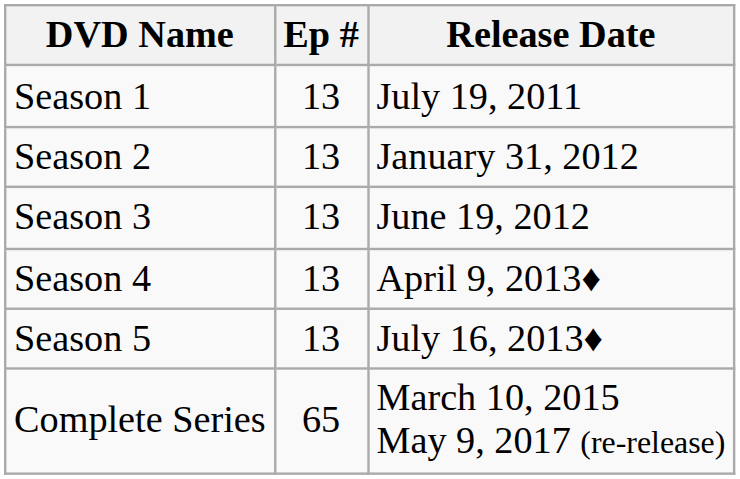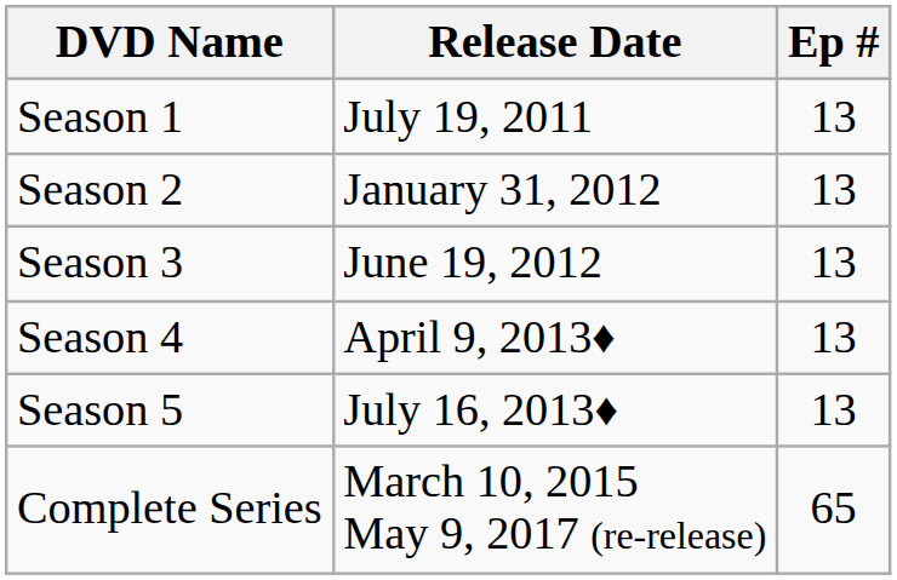columns swapped: Ep # <-> Release Date
